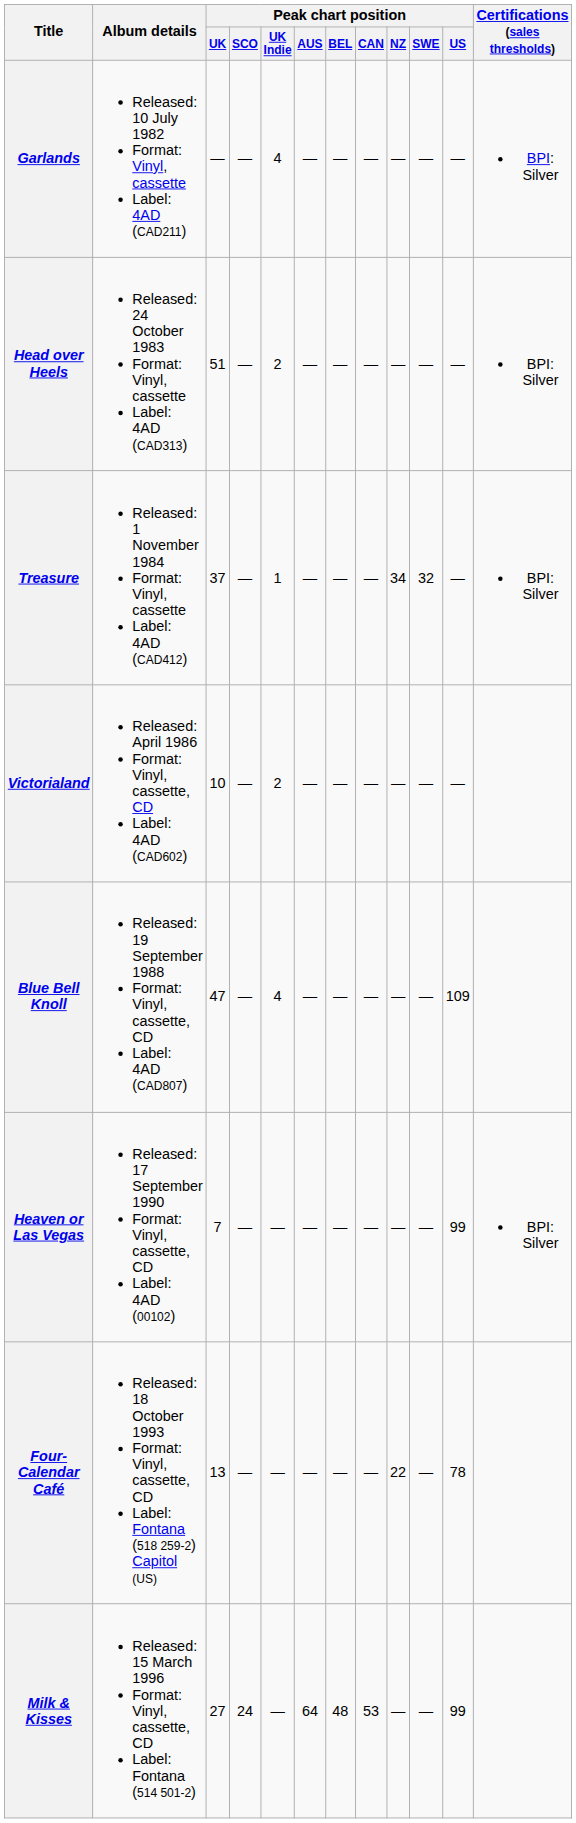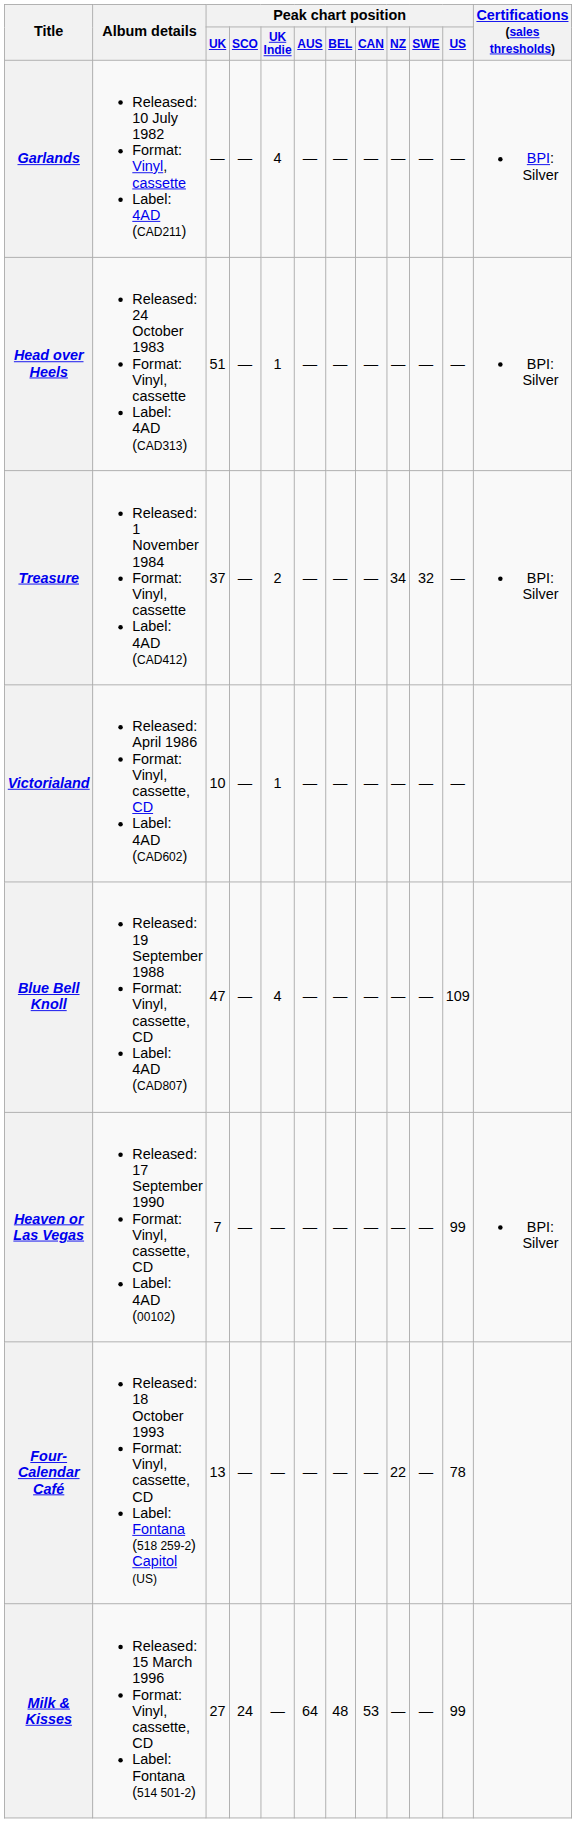Head over Heels | Peak chart position / UK Indie: 2 -> 1
Treasure | Peak chart position / UK Indie: 1 -> 2
Victorialand | Peak chart position / UK Indie: 2 -> 1
